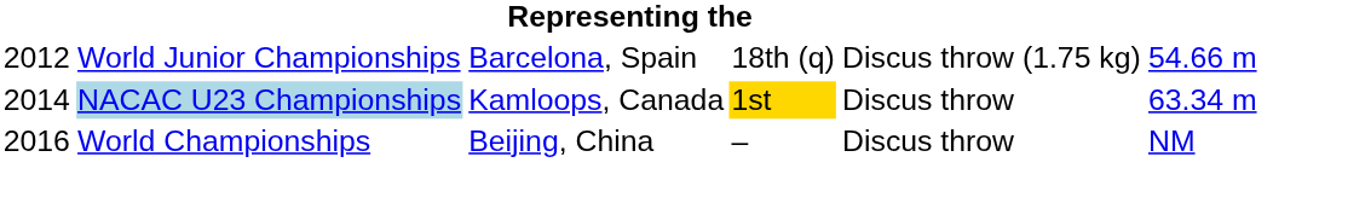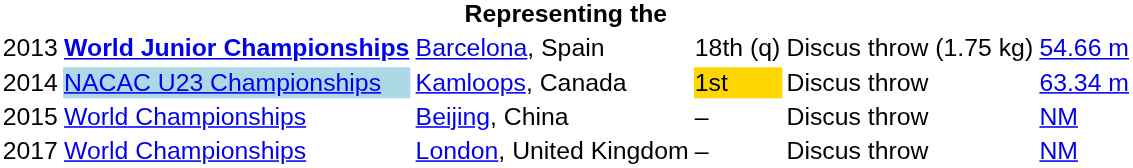Barcelona, Spain | column 1: 2012 -> 2013
Barcelona, Spain | column 2: normal -> bold
Beijing, China | column 1: 2016 -> 2015
+ row: 2017 | World Championships | London, United Kingdom | – | Discus throw | NM
